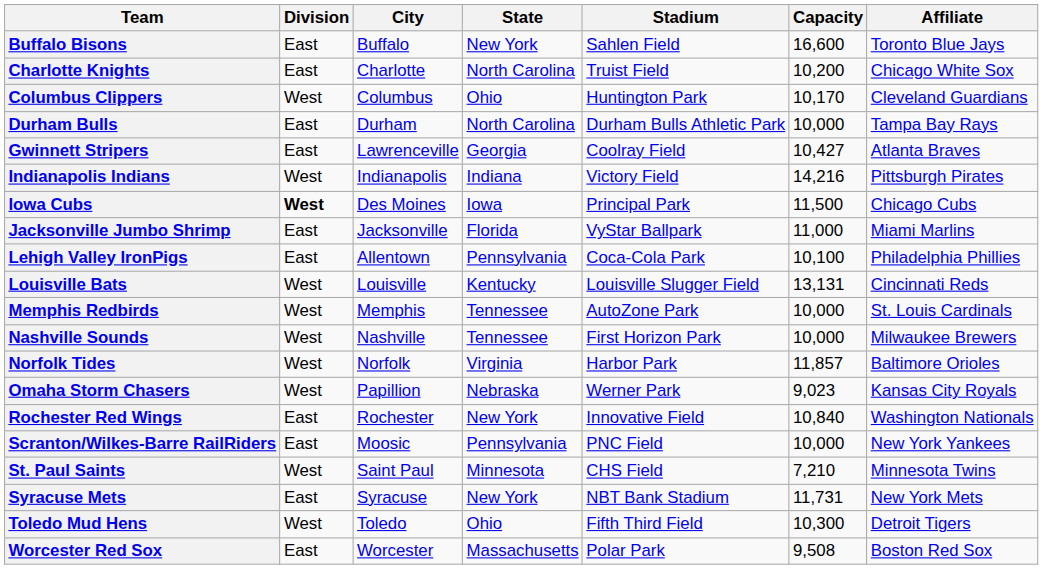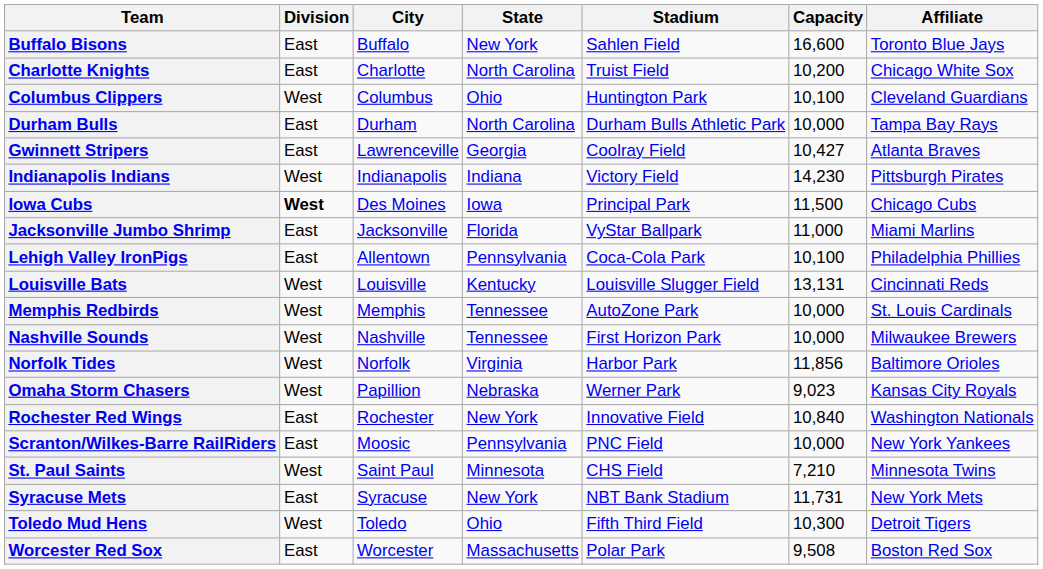Columbus Clippers | Capacity: 10,170 -> 10,100
Indianapolis Indians | Capacity: 14,216 -> 14,230
Norfolk Tides | Capacity: 11,857 -> 11,856
